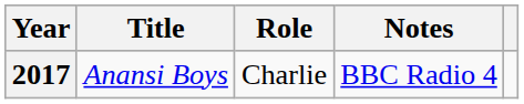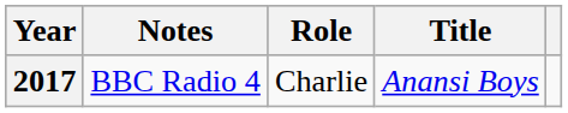columns swapped: Title <-> Notes
